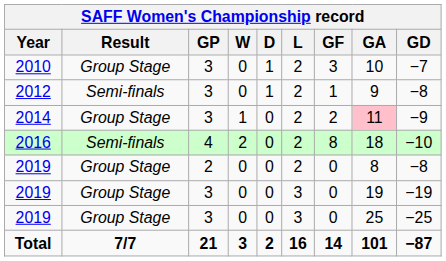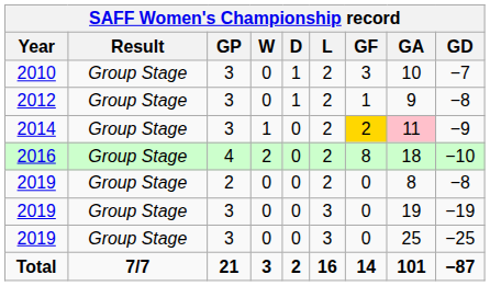2012 | Result: Semi-finals -> Group Stage
2014 | GF: no background -> gold background
2016 | Result: Semi-finals -> Group Stage
